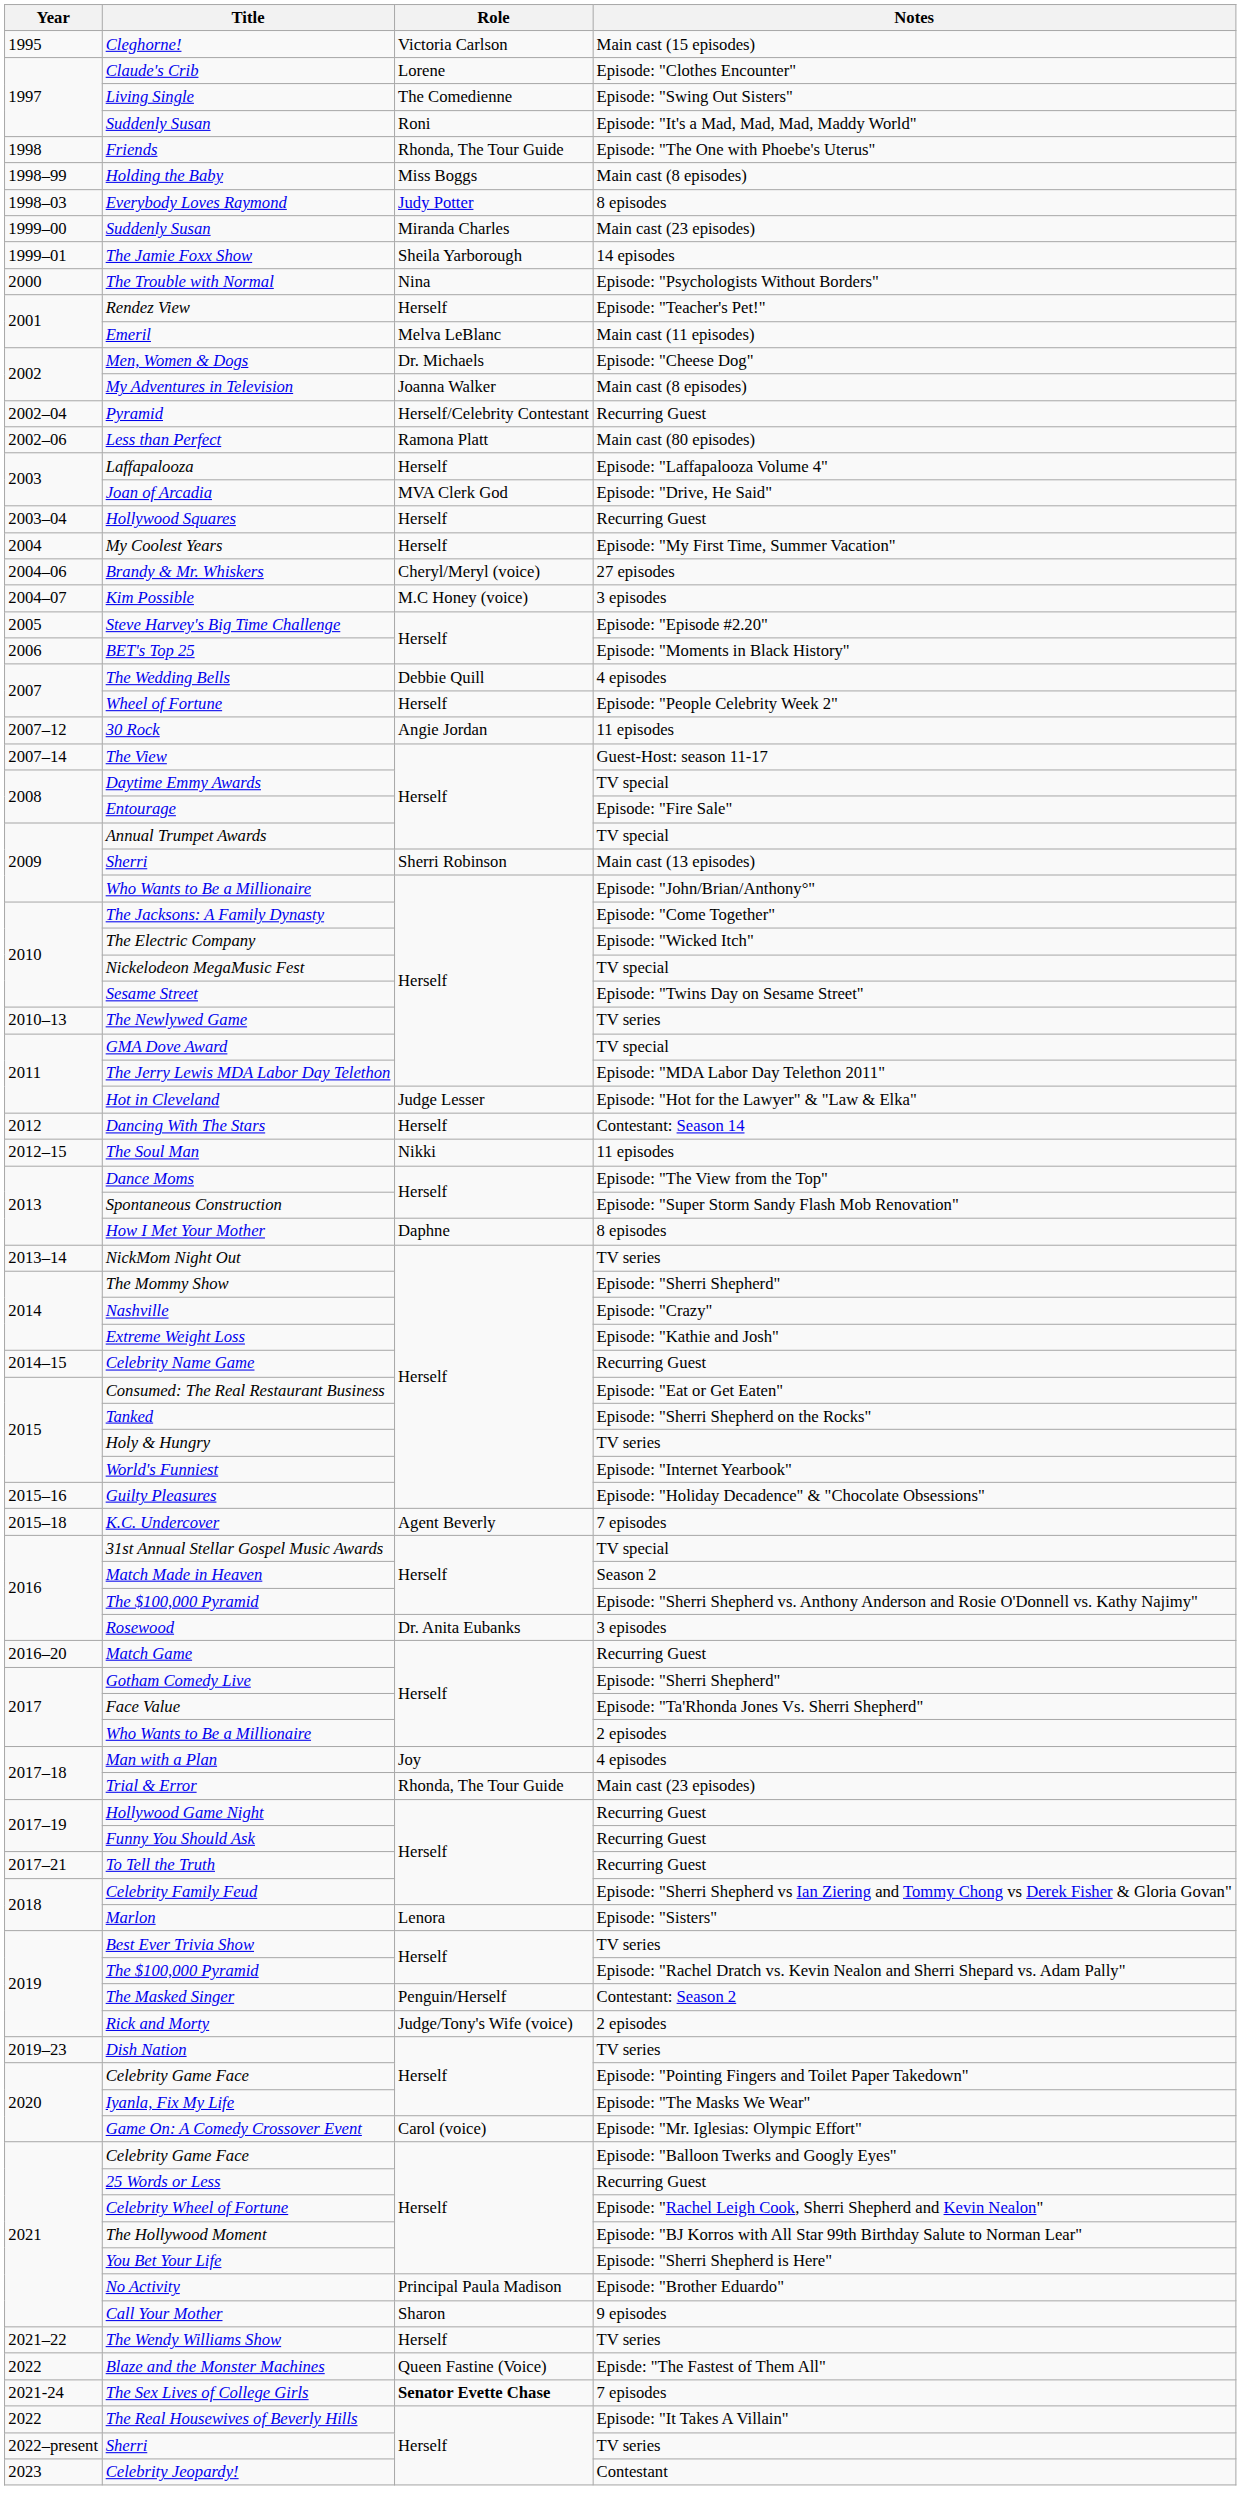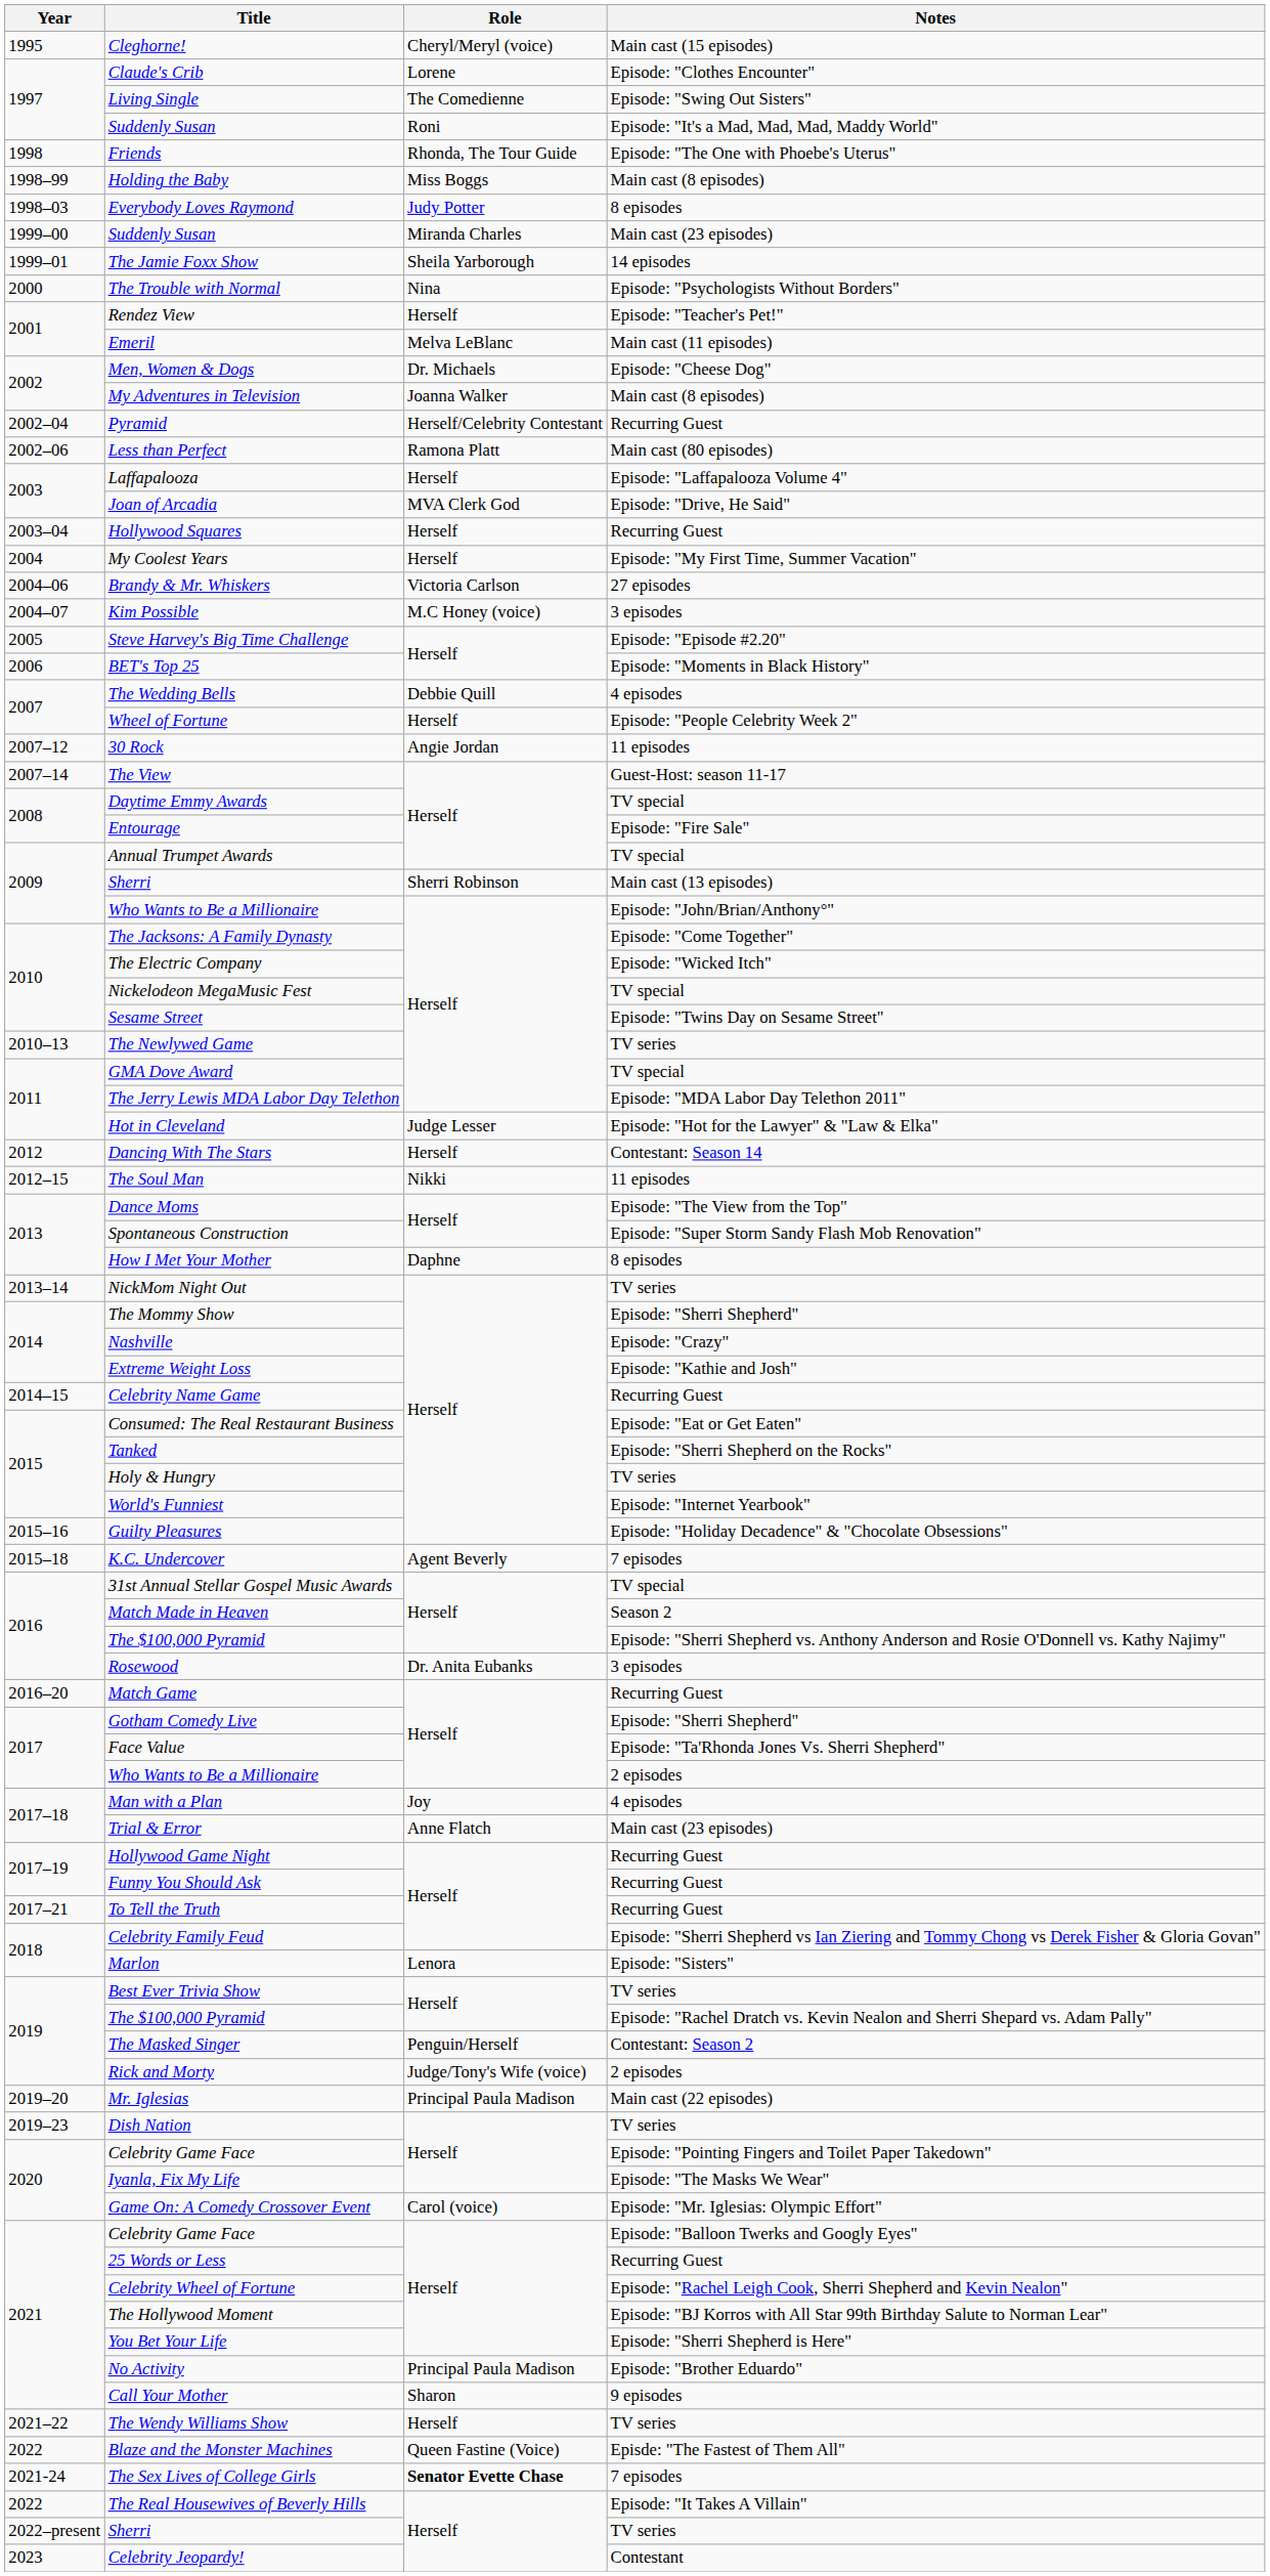Cleghorne! | Role: Victoria Carlson -> Cheryl/Meryl (voice)
Brandy & Mr. Whiskers | Role: Cheryl/Meryl (voice) -> Victoria Carlson
Trial & Error | Role: Rhonda, The Tour Guide -> Anne Flatch
+ row: 2019–20 | Mr. Iglesias | Principal Paula Madison | Main cast (22 episodes)
